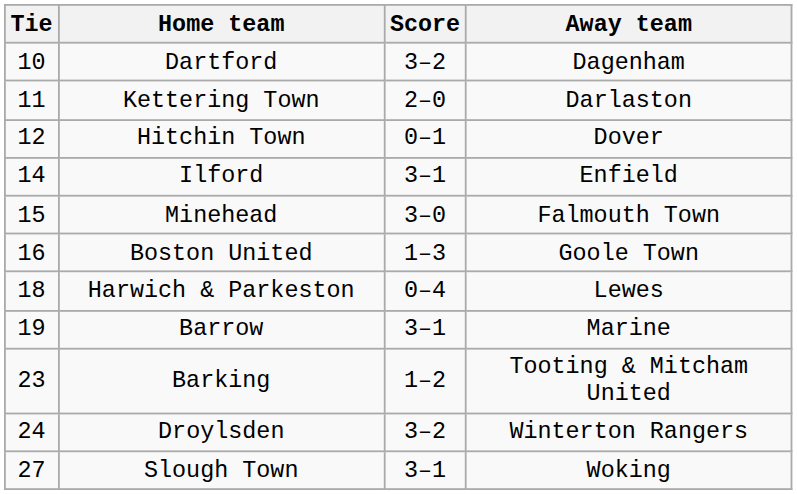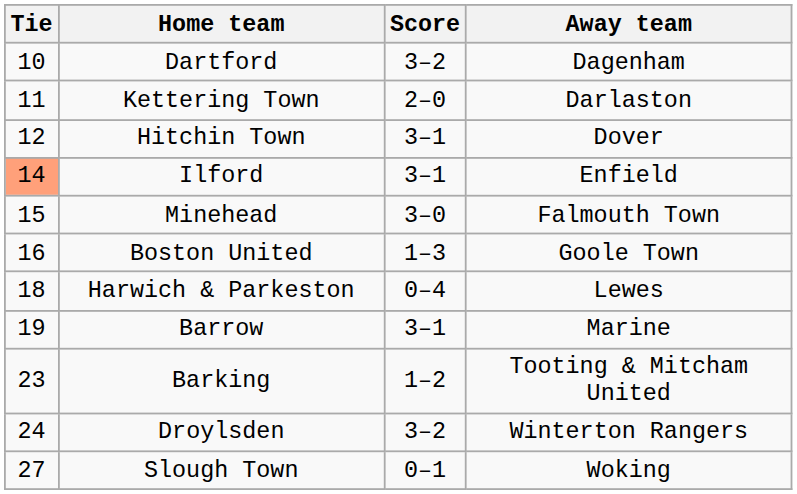Hitchin Town | Score: 0–1 -> 3–1
Ilford | Tie: no background -> lightsalmon background
Slough Town | Score: 3–1 -> 0–1
